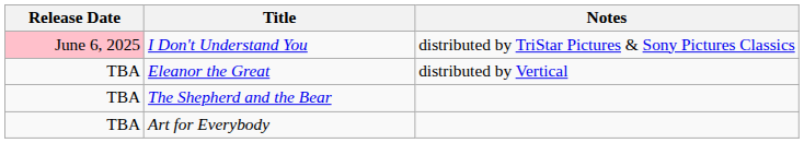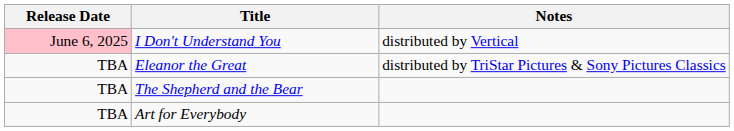I Don't Understand You | Notes: distributed by TriStar Pictures & Sony Pictures Classics -> distributed by Vertical
Eleanor the Great | Notes: distributed by Vertical -> distributed by TriStar Pictures & Sony Pictures Classics
